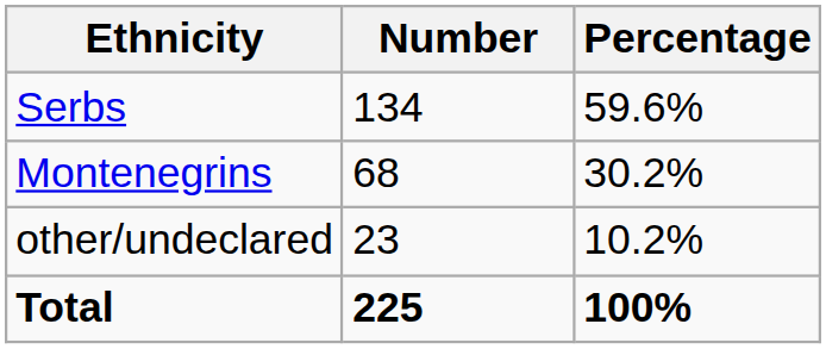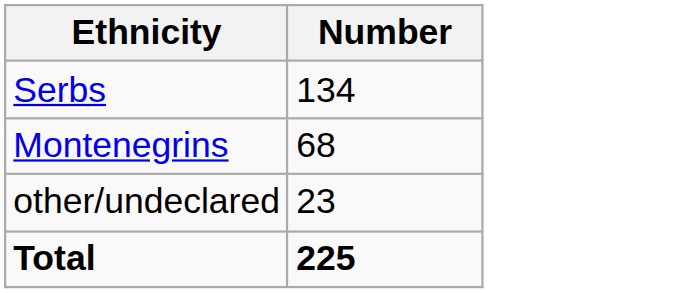- column: Percentage | 59.6% | 30.2% | 10.2% | 100%
